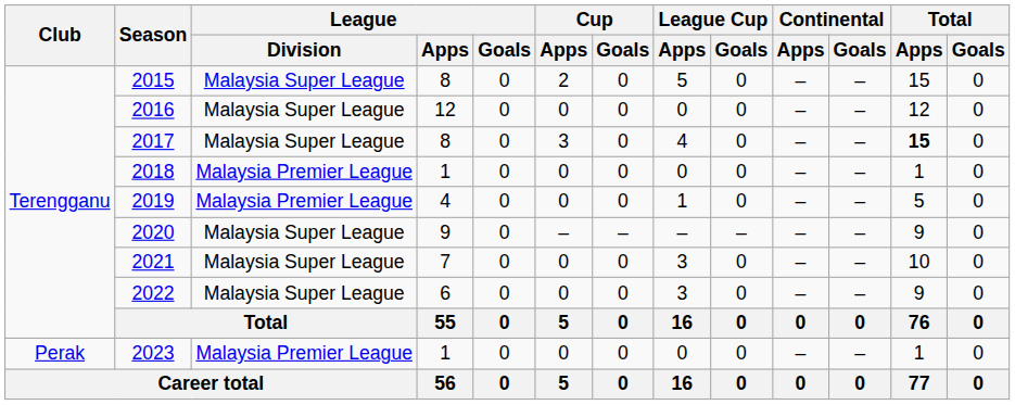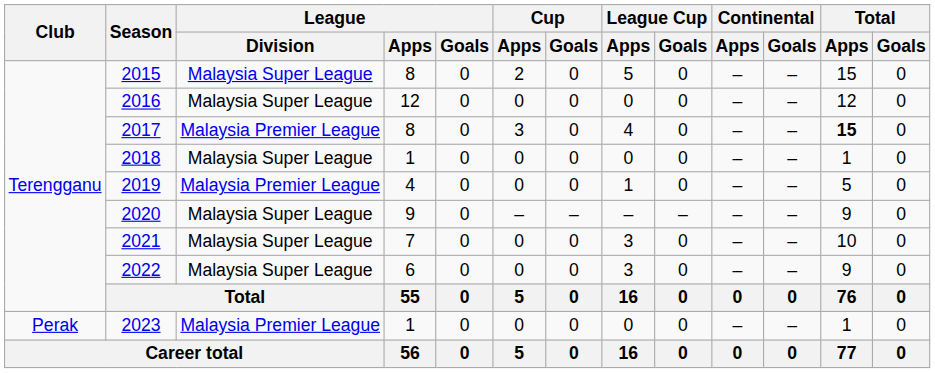2017 | League / Division: Malaysia Super League -> Malaysia Premier League
2018 | League / Division: Malaysia Premier League -> Malaysia Super League
